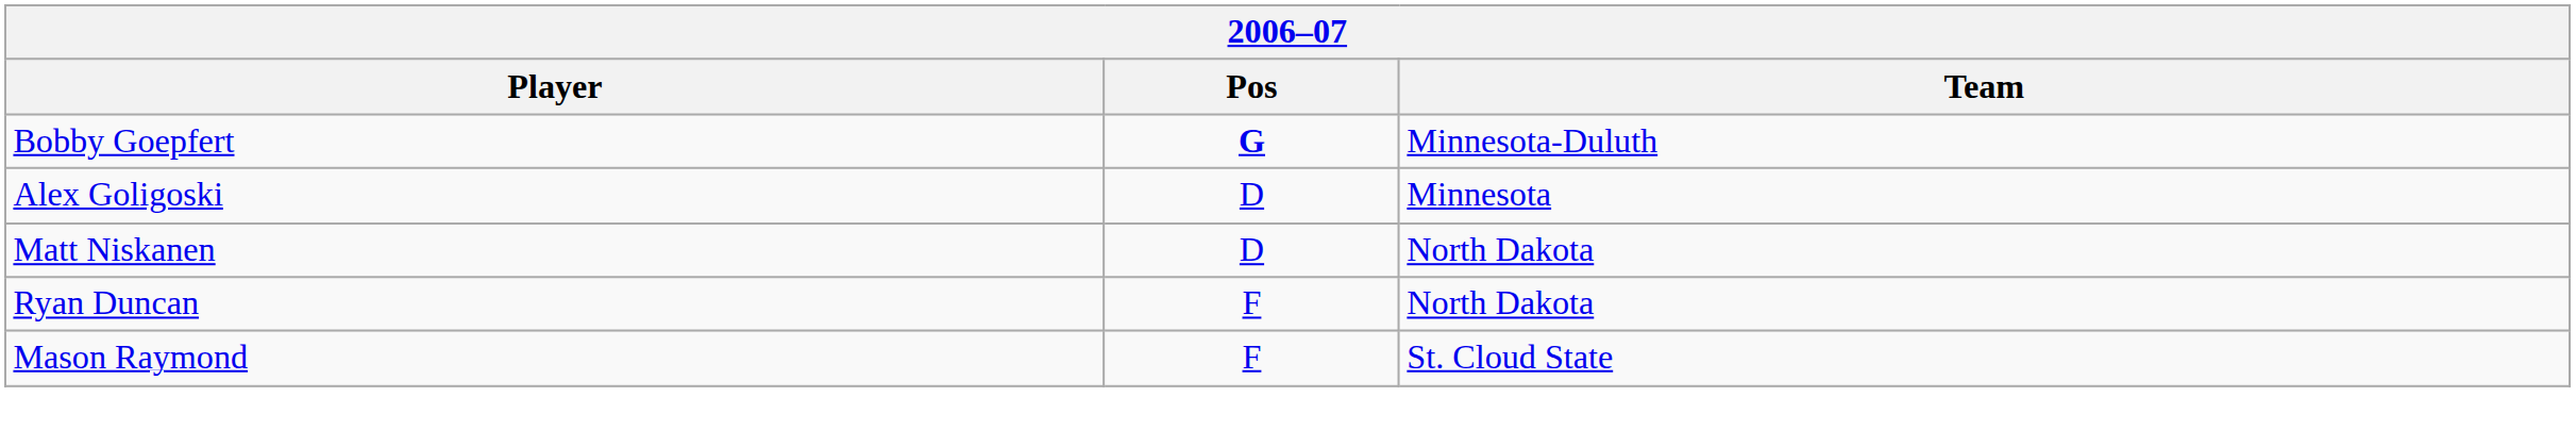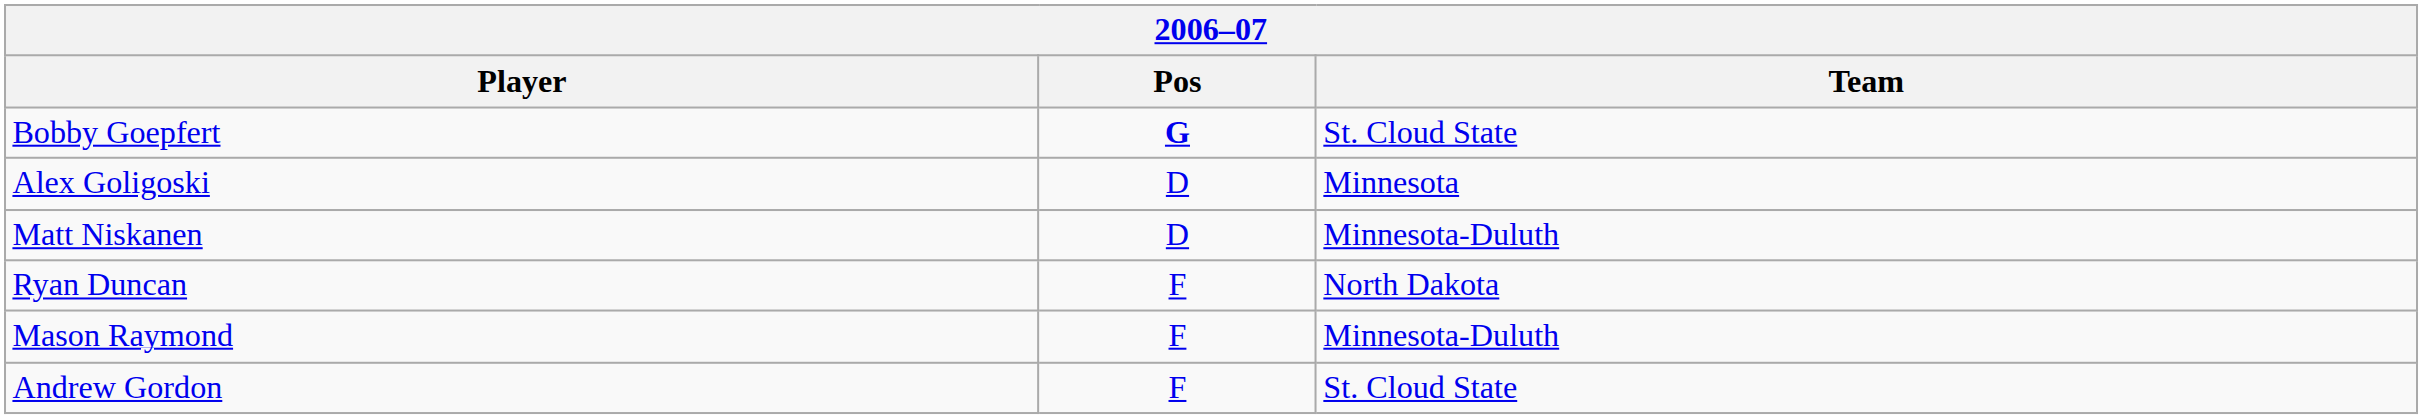Bobby Goepfert | Team: Minnesota-Duluth -> St. Cloud State
Matt Niskanen | Team: North Dakota -> Minnesota-Duluth
Mason Raymond | Team: St. Cloud State -> Minnesota-Duluth
+ row: Andrew Gordon | F | St. Cloud State
